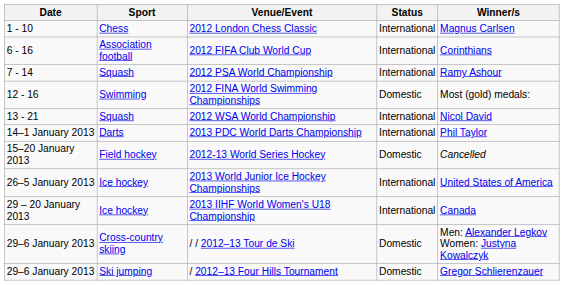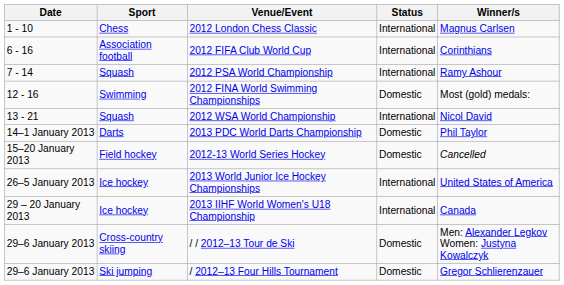2013 PDC World Darts Championship | Status: International -> Domestic
